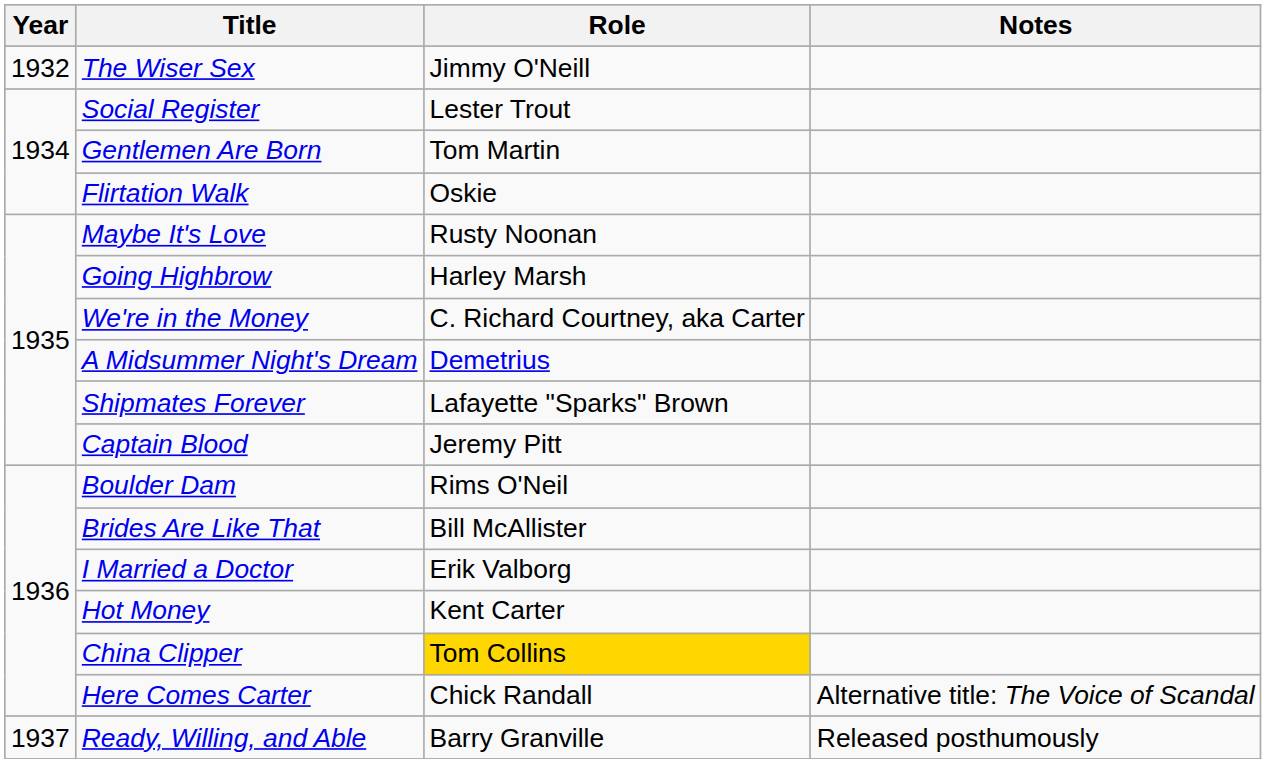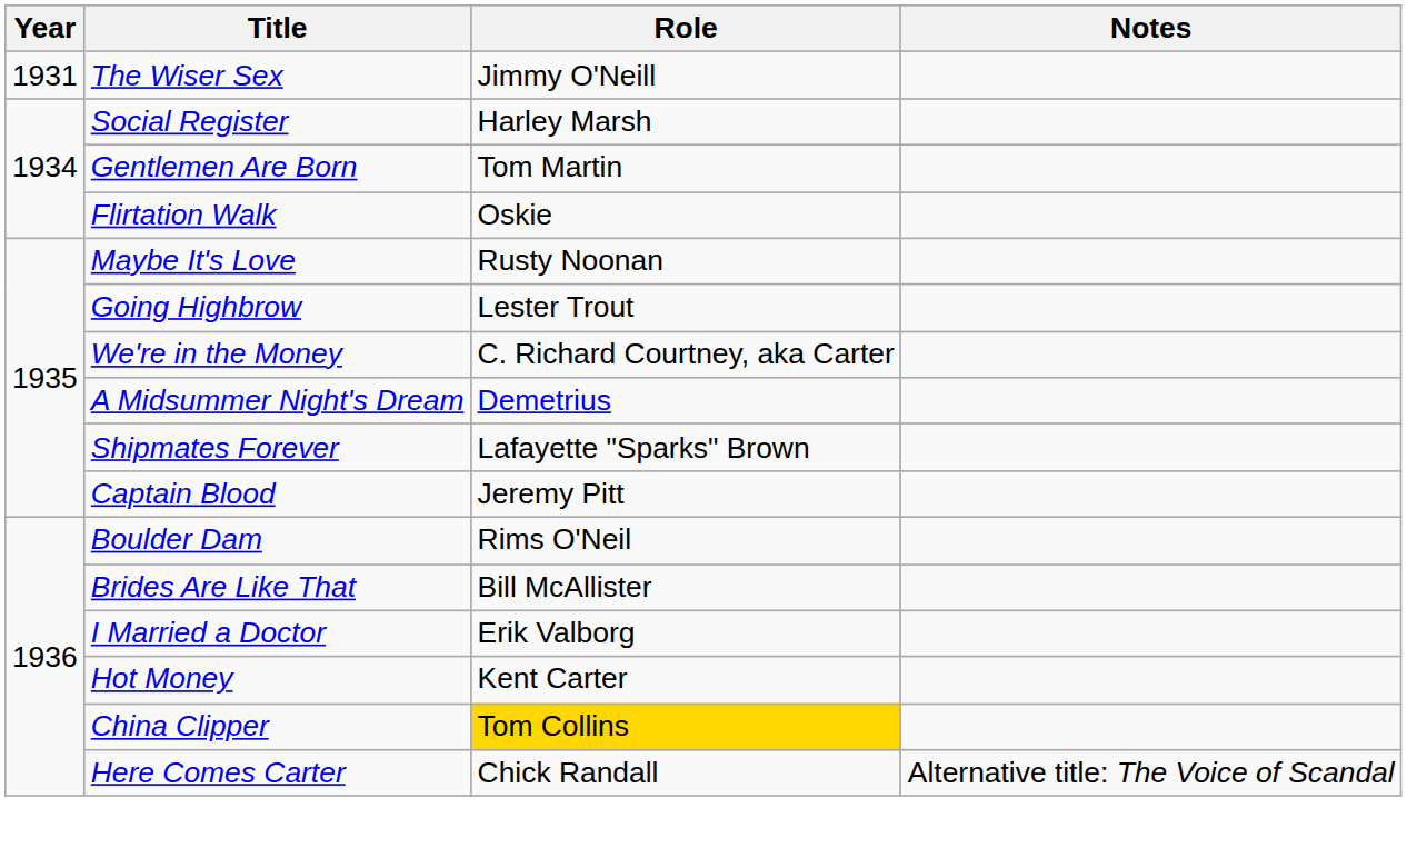The Wiser Sex | Year: 1932 -> 1931
Social Register | Role: Lester Trout -> Harley Marsh
Going Highbrow | Role: Harley Marsh -> Lester Trout
- row: 1937 | Ready, Willing, and Able | Barry Granville | Released posthumously
